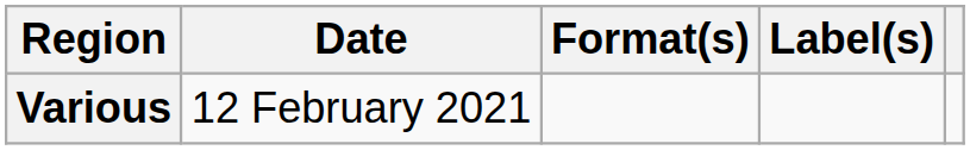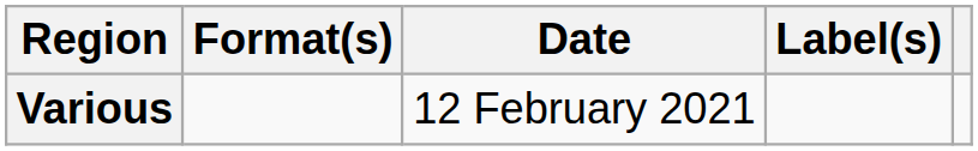columns swapped: Date <-> Format(s)
